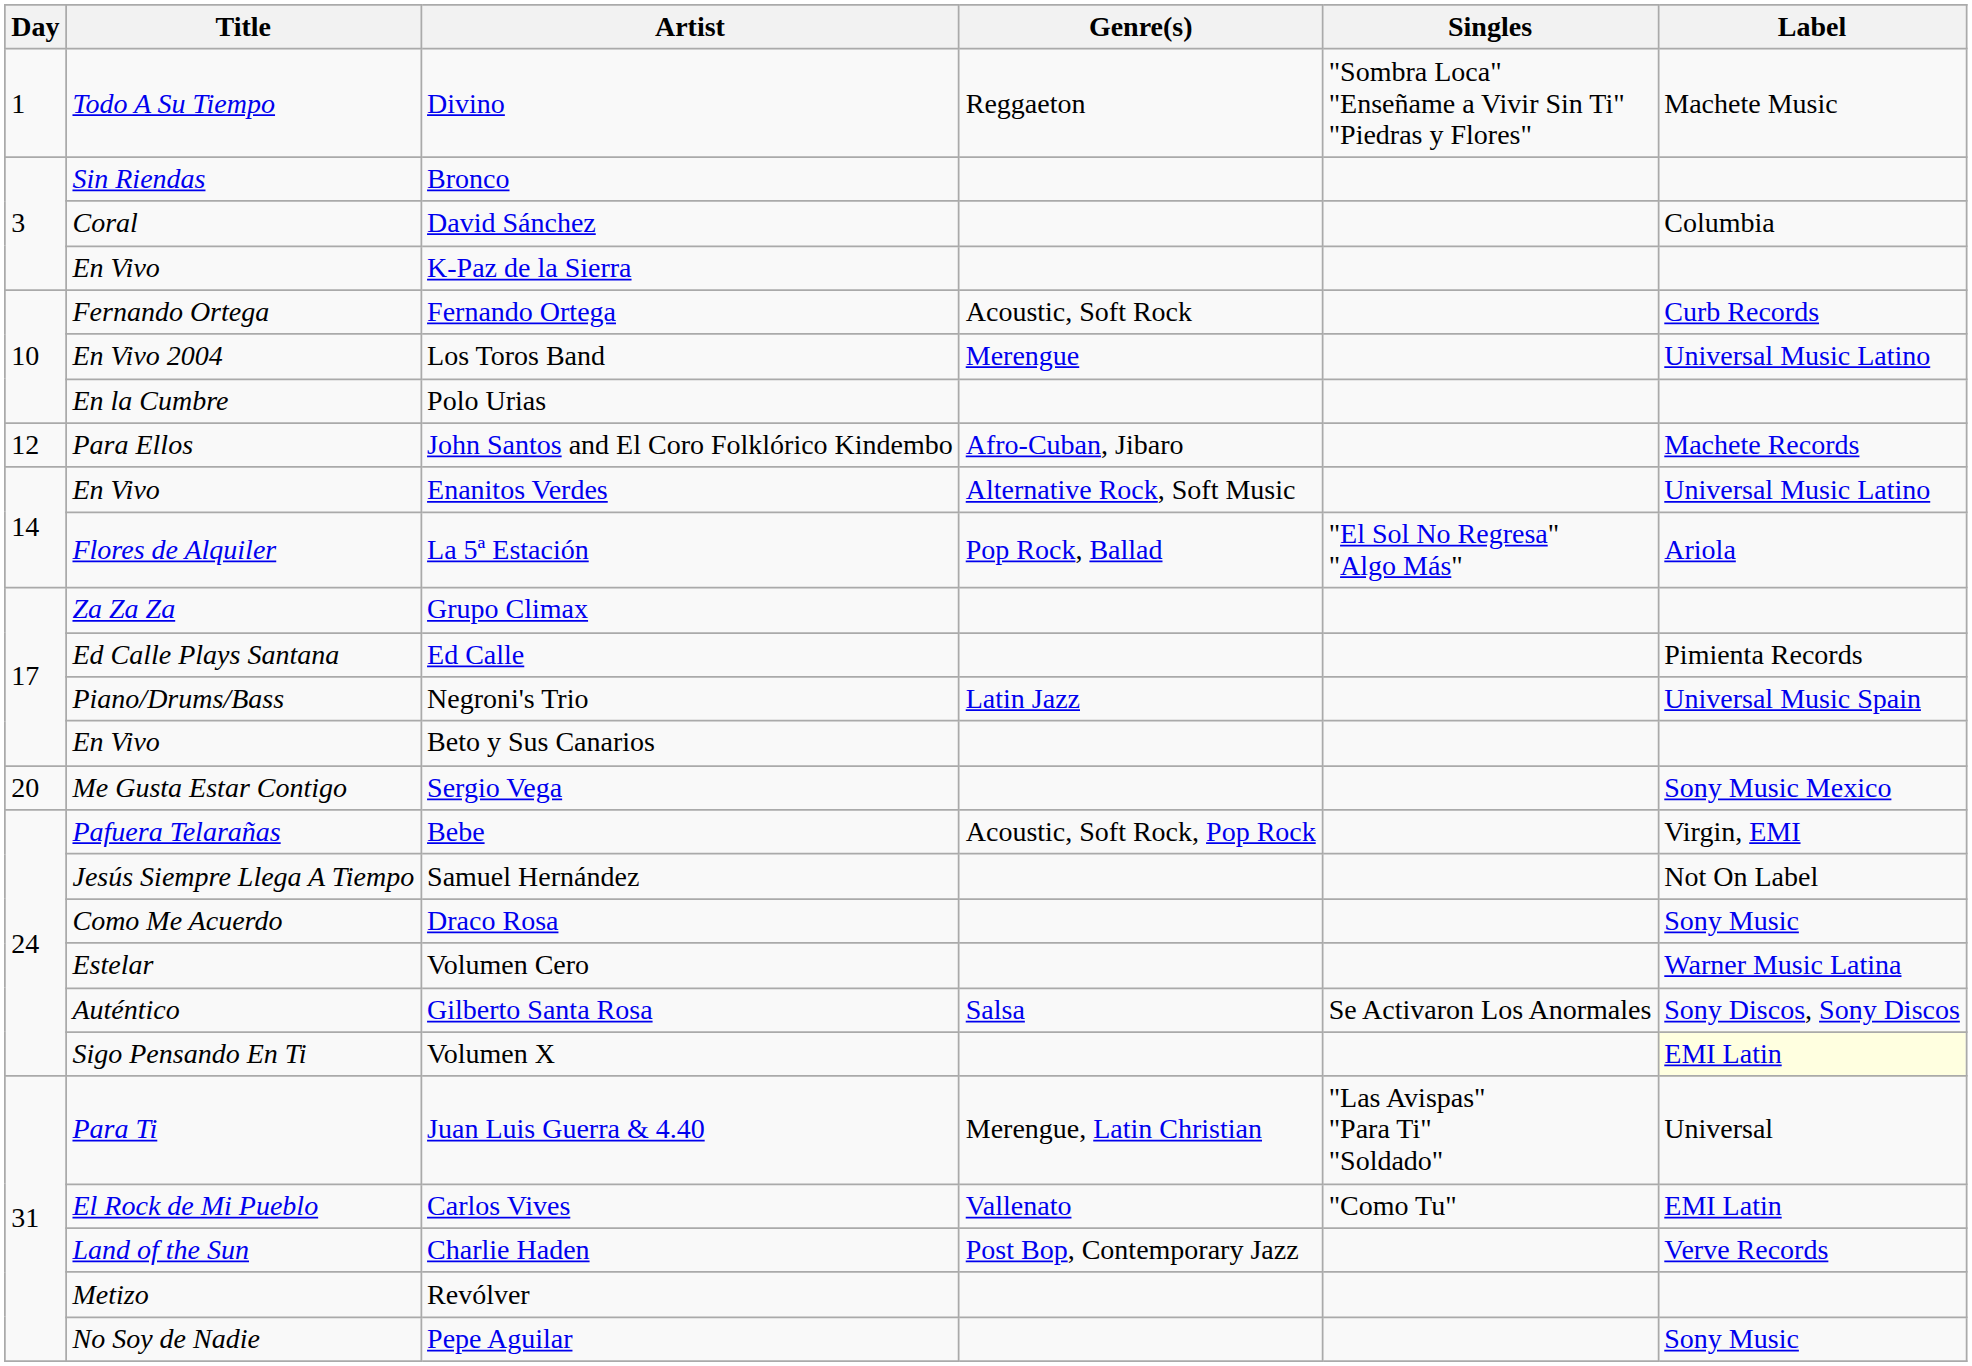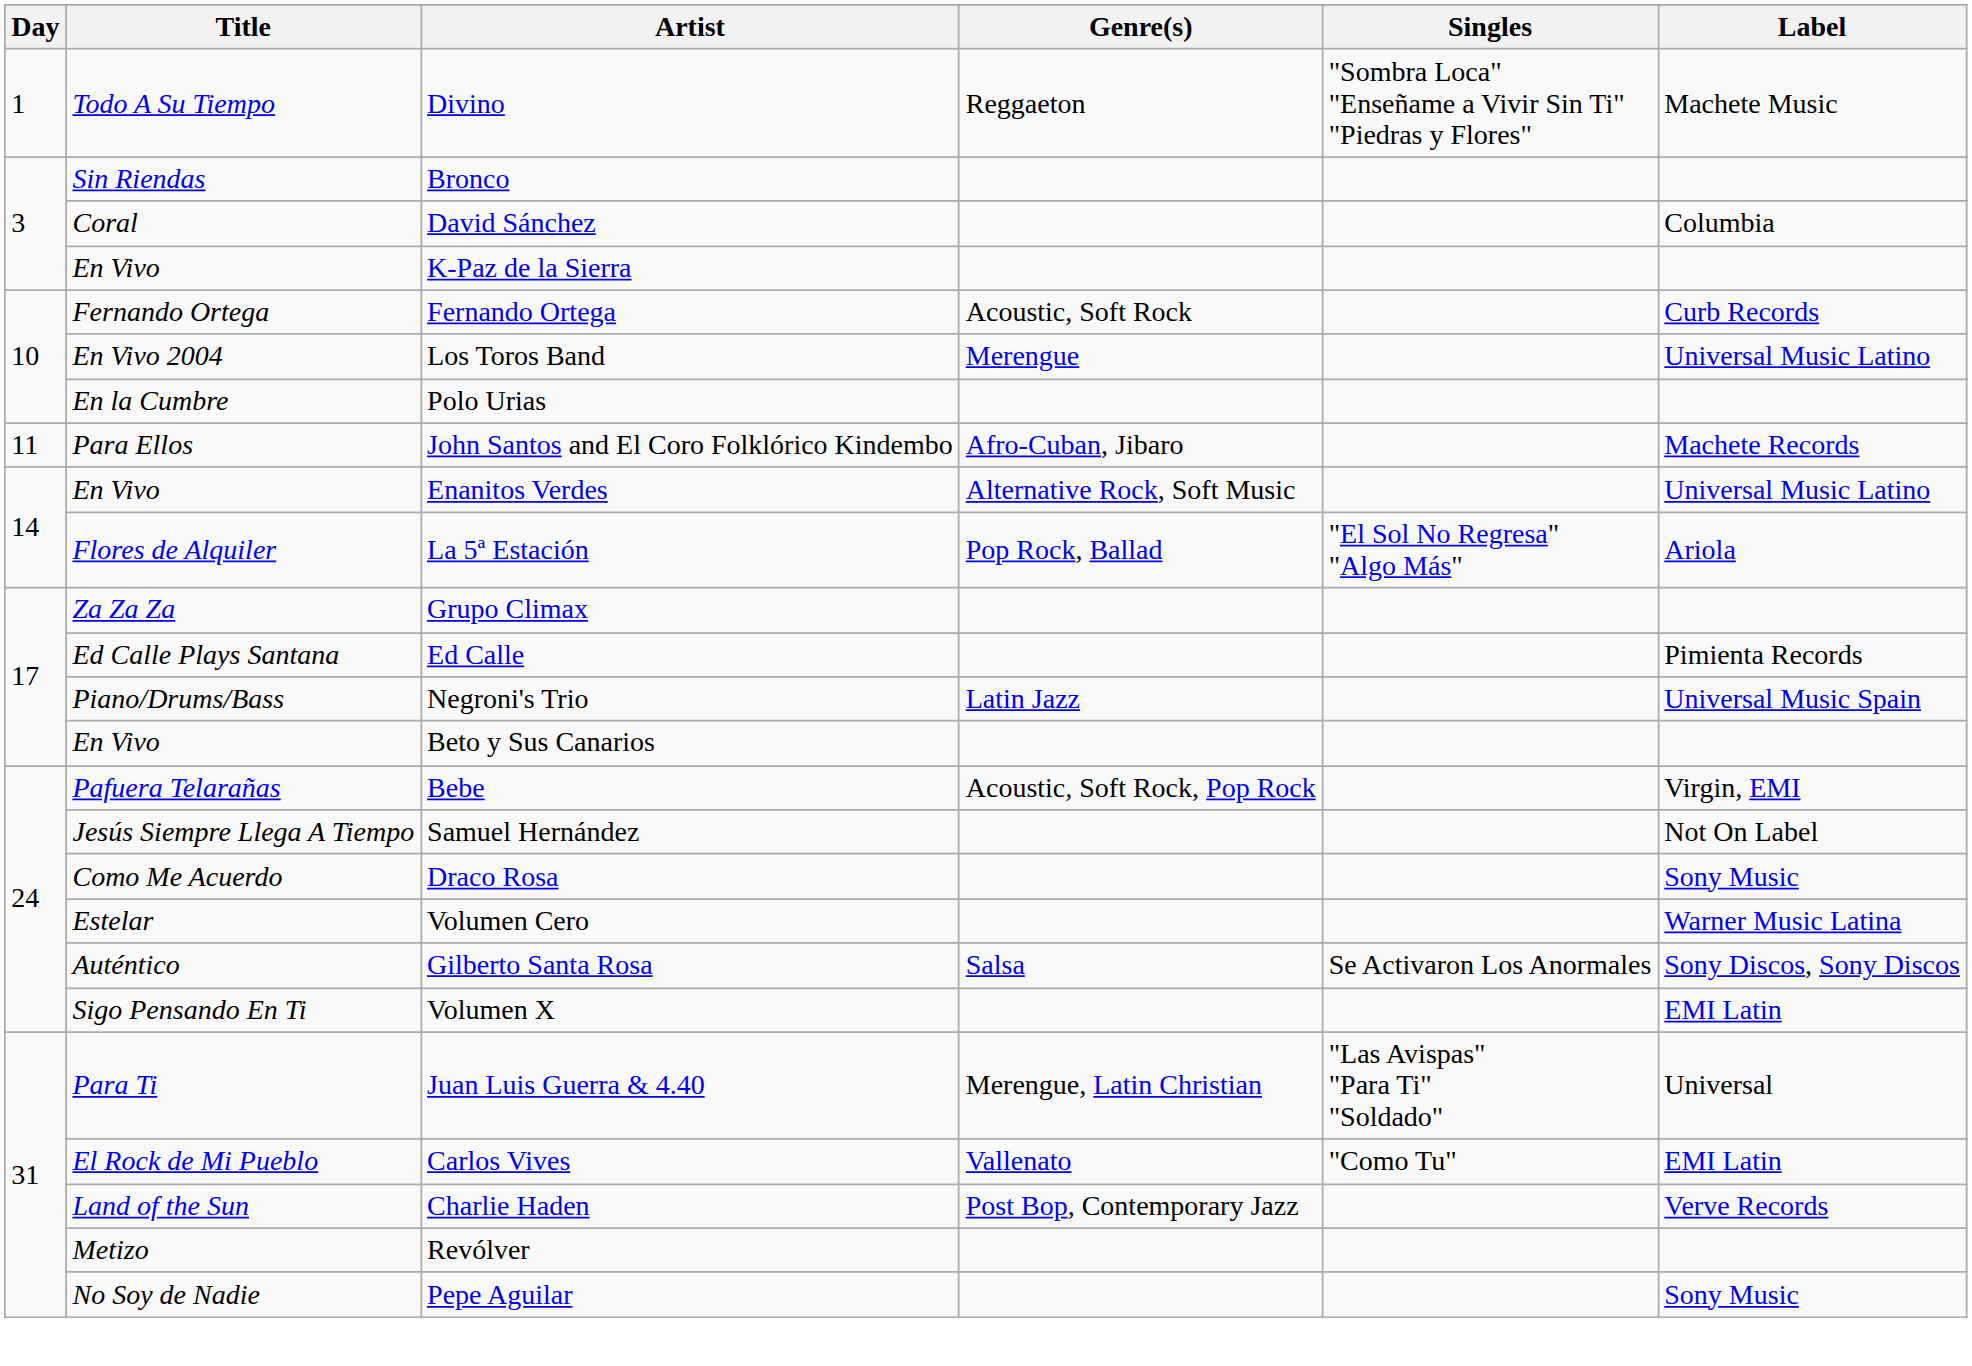John Santos and El Coro Folklórico Kindembo | Day: 12 -> 11
- row: 20 | Me Gusta Estar Contigo | Sergio Vega | Sony Music Mexico
Volumen X | Label: lightyellow background -> no background
